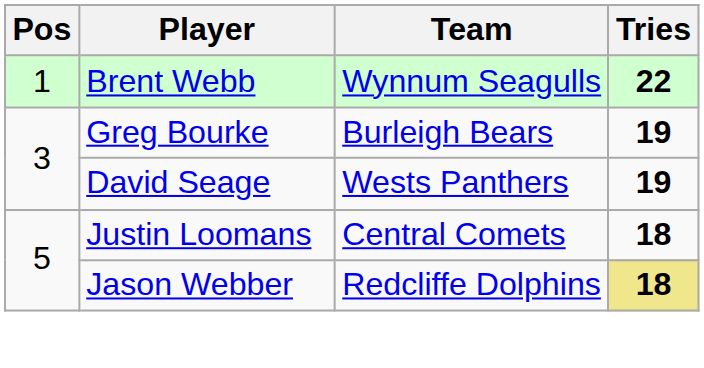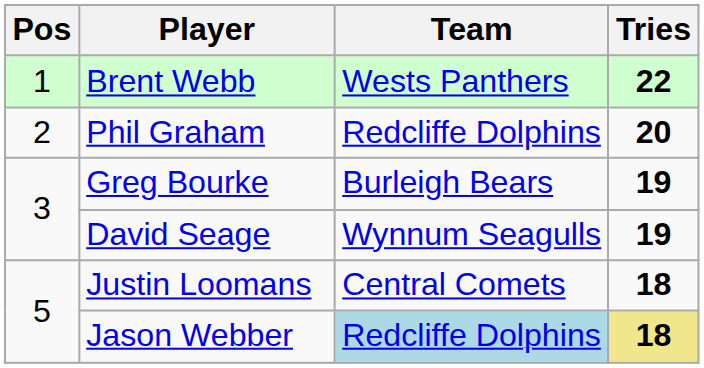Brent Webb | Team: Wynnum Seagulls -> Wests Panthers
+ row: 2 | Phil Graham | Redcliffe Dolphins | 20
David Seage | Team: Wests Panthers -> Wynnum Seagulls
Jason Webber | Team: no background -> lightblue background
